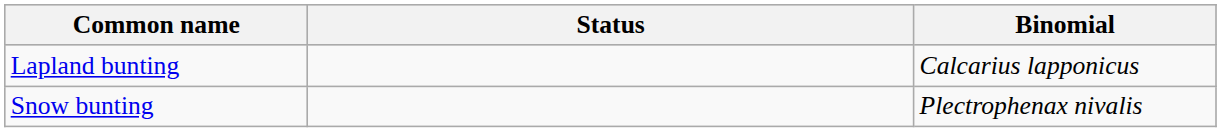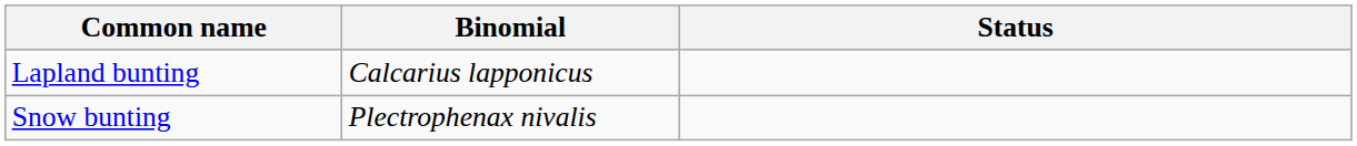columns swapped: Binomial <-> Status
